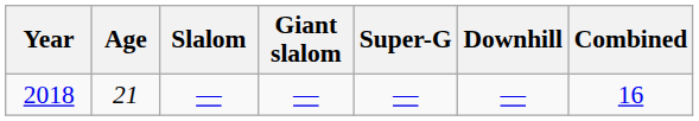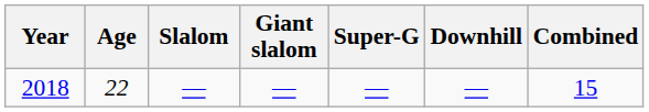2018 | Age: 21 -> 22
2018 | Combined: 16 -> 15
